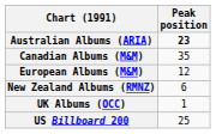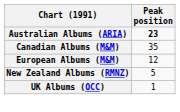New Zealand Albums (RMNZ) | Peak position: 6 -> 5
- row: US Billboard 200 | 25
